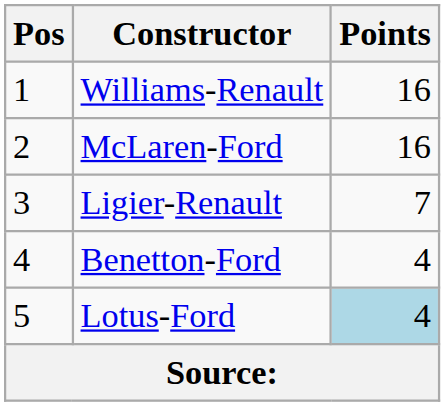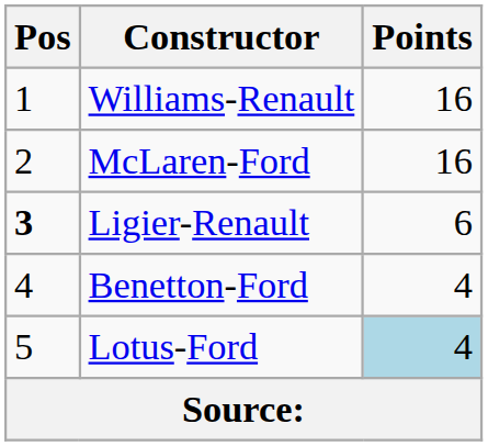Ligier-Renault | Pos: normal -> bold
Ligier-Renault | Points: 7 -> 6
